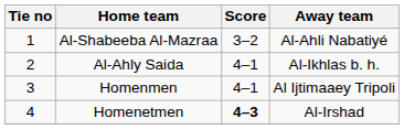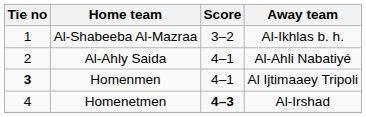Al-Shabeeba Al-Mazraa | Away team: Al-Ahli Nabatiyé -> Al-Ikhlas b. h.
Al-Ahly Saida | Away team: Al-Ikhlas b. h. -> Al-Ahli Nabatiyé
Homenmen | Tie no: normal -> bold
